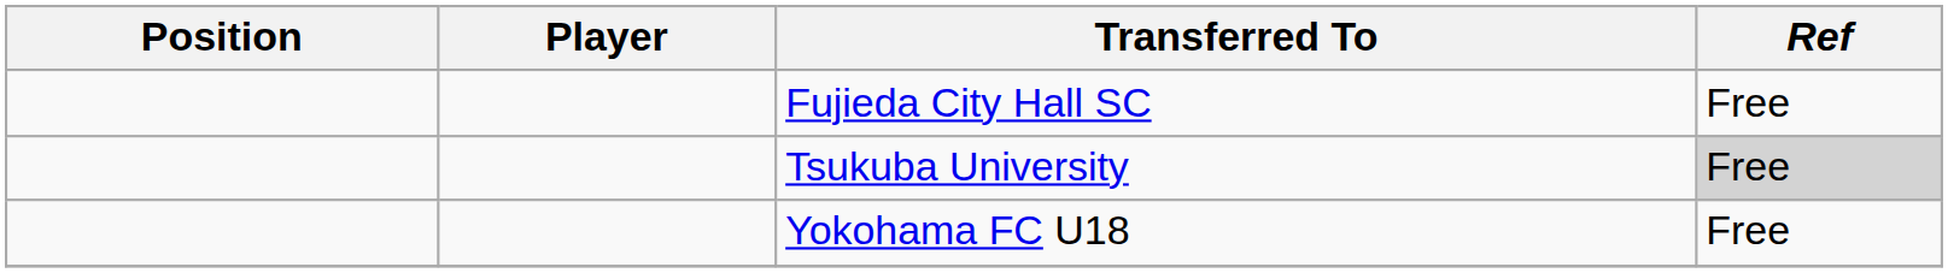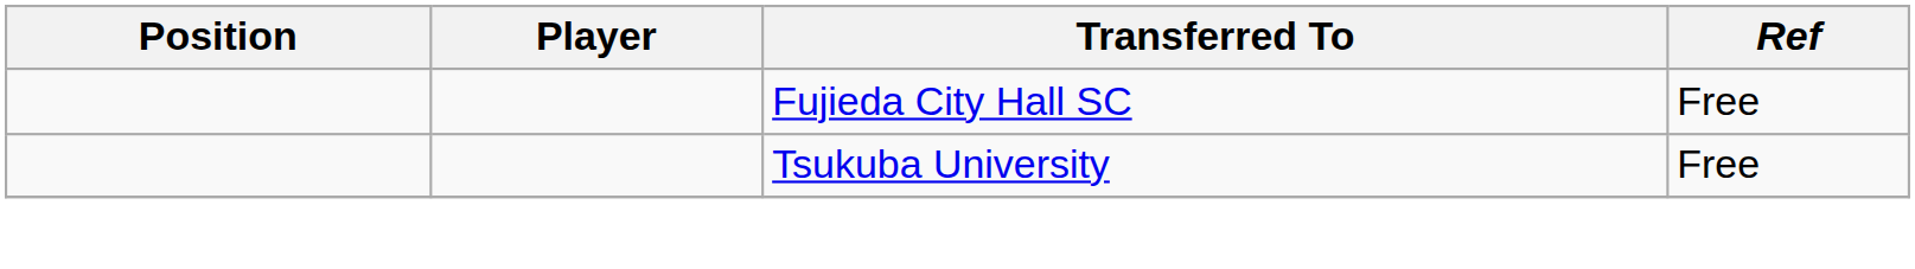Tsukuba University | Ref: lightgrey background -> no background
- row: Yokohama FC U18 | Free
